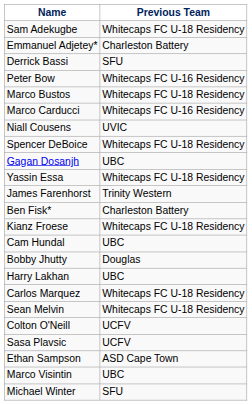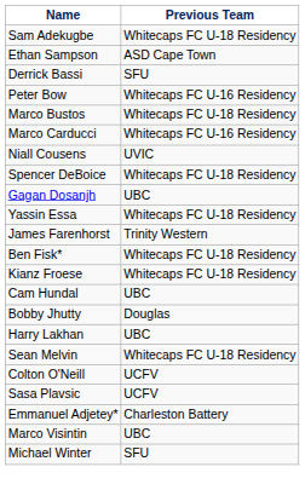rows swapped: Emmanuel Adjetey* <-> Ethan Sampson
Ben Fisk* | Previous Team: Charleston Battery -> Whitecaps FC U-18 Residency
- row: Carlos Marquez | Whitecaps FC U-18 Residency
